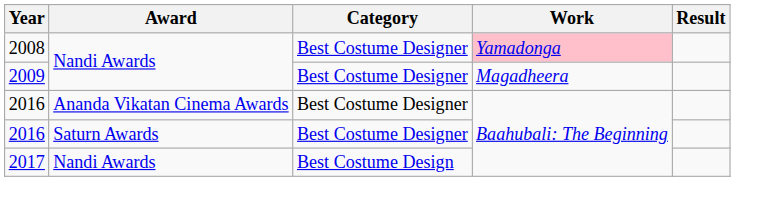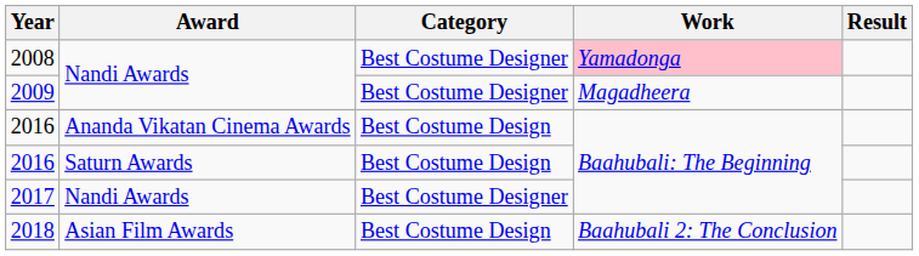2016 / Ananda Vikatan Cinema Awards | Category: Best Costume Designer -> Best Costume Design
2016 / Saturn Awards | Category: Best Costume Designer -> Best Costume Design
2017 | Category: Best Costume Design -> Best Costume Designer
+ row: 2018 | Asian Film Awards | Best Costume Design | Baahubali 2: The Conclusion
